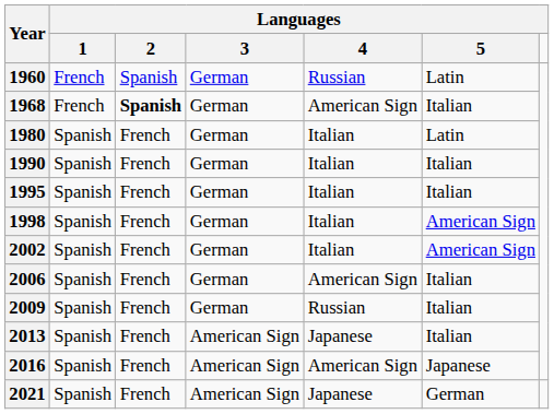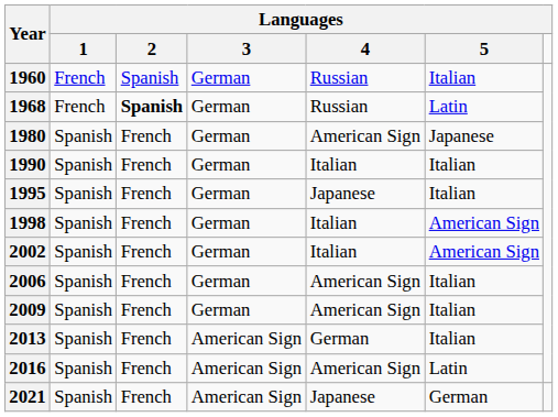1960 | Languages / 5: Latin -> Italian
1968 | Languages / 4: American Sign -> Russian
1968 | Languages / 5: Italian -> Latin
1980 | Languages / 4: Italian -> American Sign
1980 | Languages / 5: Latin -> Japanese
1995 | Languages / 4: Italian -> Japanese
2009 | Languages / 4: Russian -> American Sign
2013 | Languages / 4: Japanese -> German
2016 | Languages / 5: Japanese -> Latin
